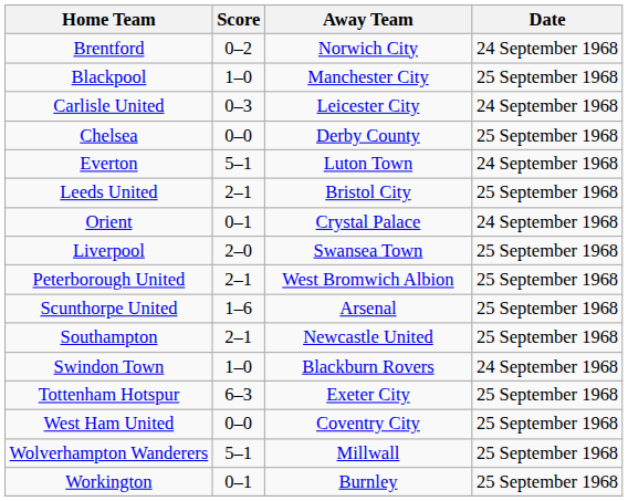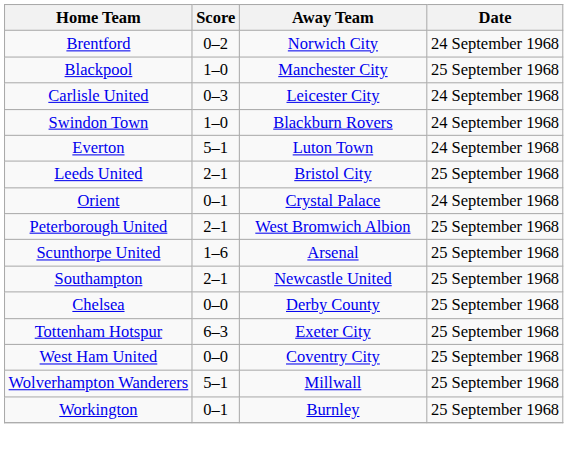rows swapped: Chelsea <-> Swindon Town
- row: Liverpool | 2–0 | Swansea Town | 25 September 1968
